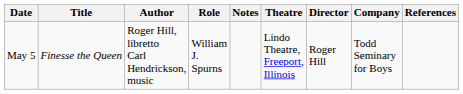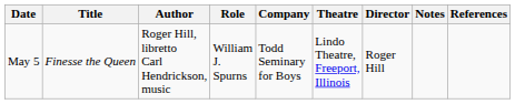columns swapped: Company <-> Notes
